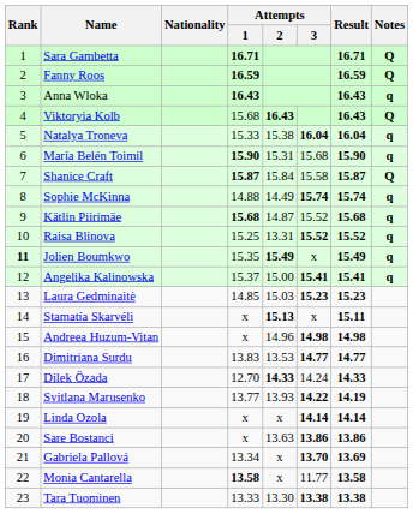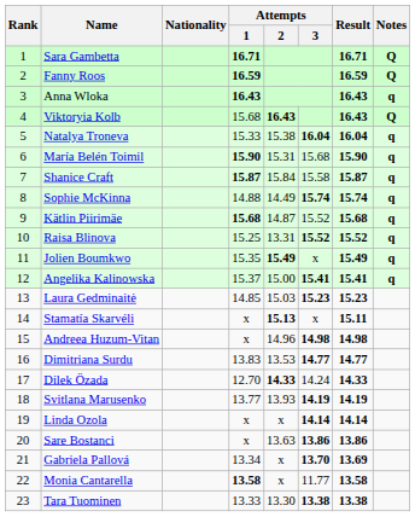Shanice Craft | Notes: Q -> q
Jolien Boumkwo | Rank: bold -> normal
Svitlana Marusenko | Attempts / 3: 14.22 -> 14.19
